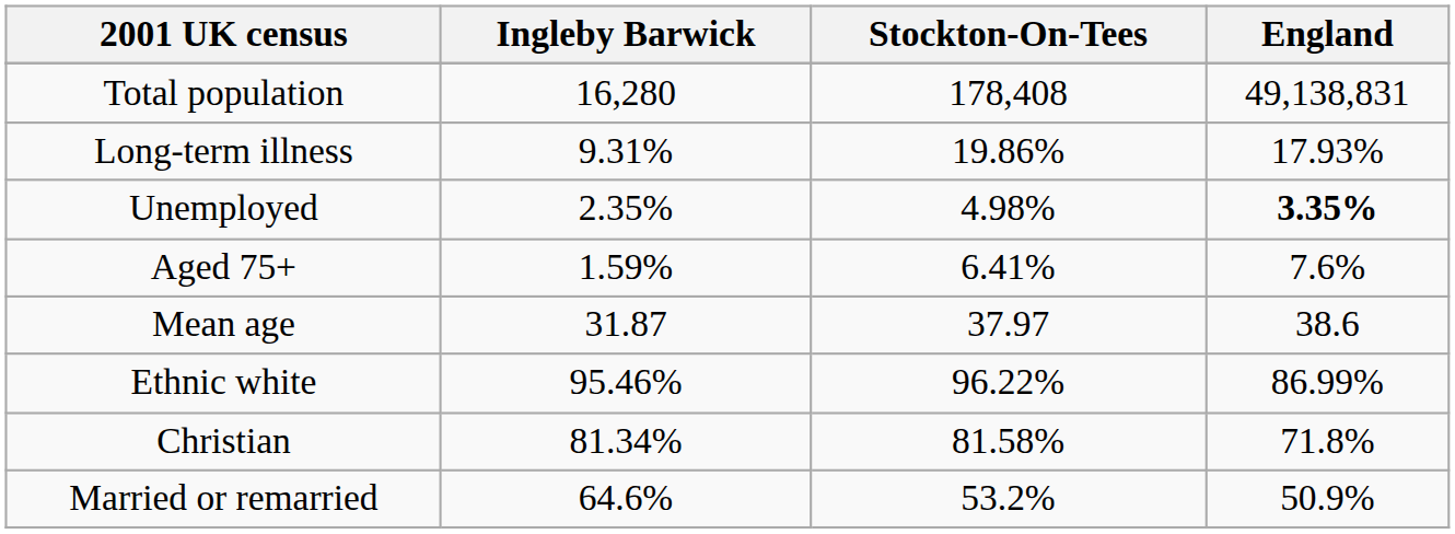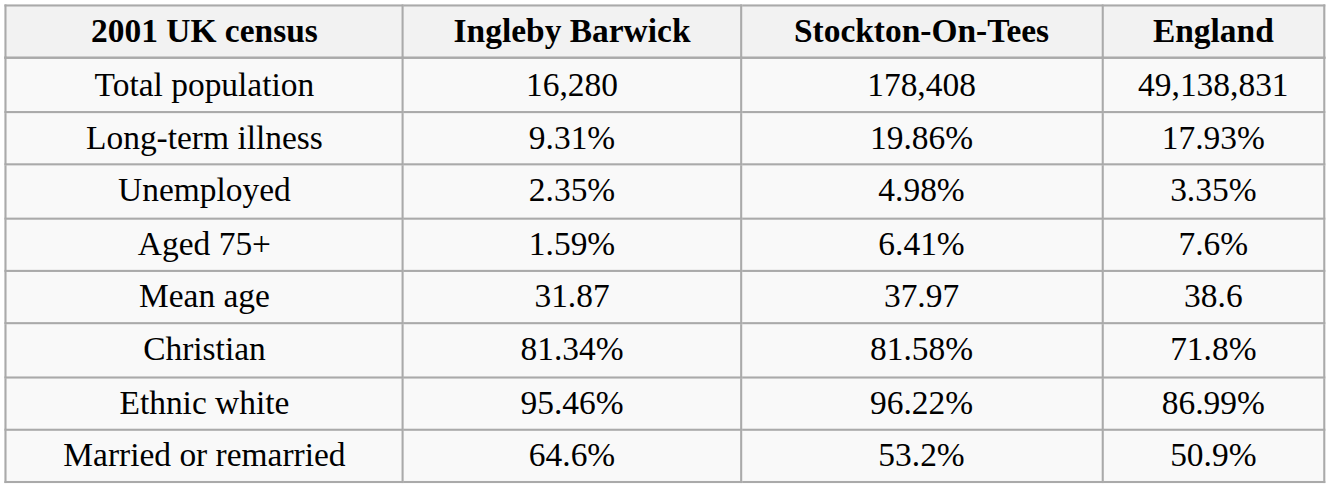Unemployed | England: bold -> normal
rows swapped: Ethnic white <-> Christian
